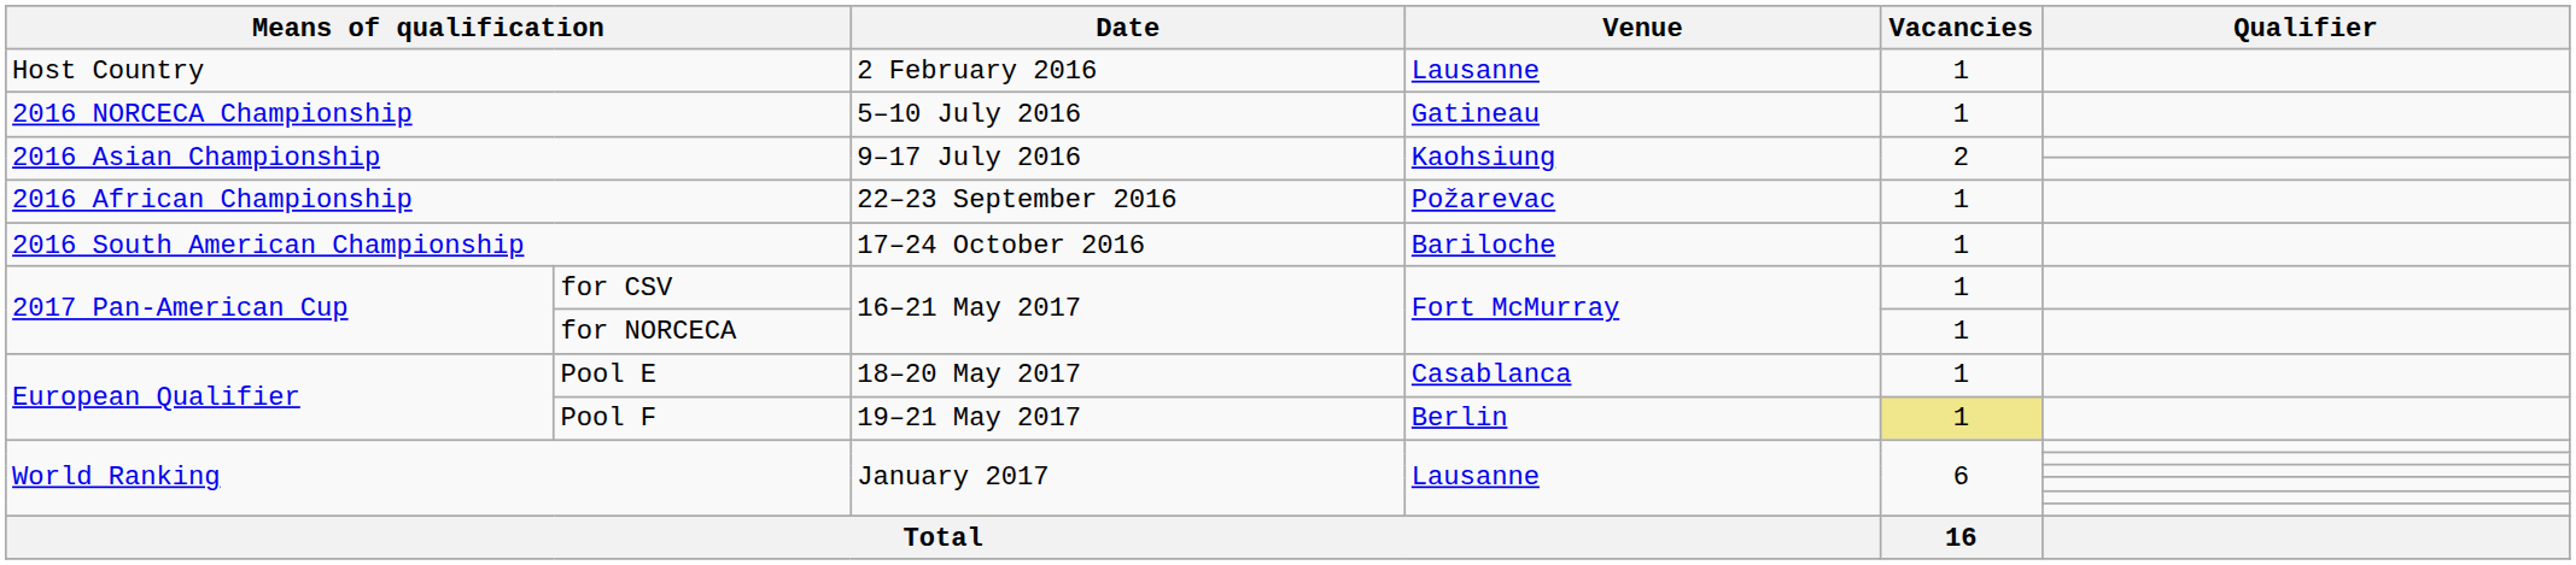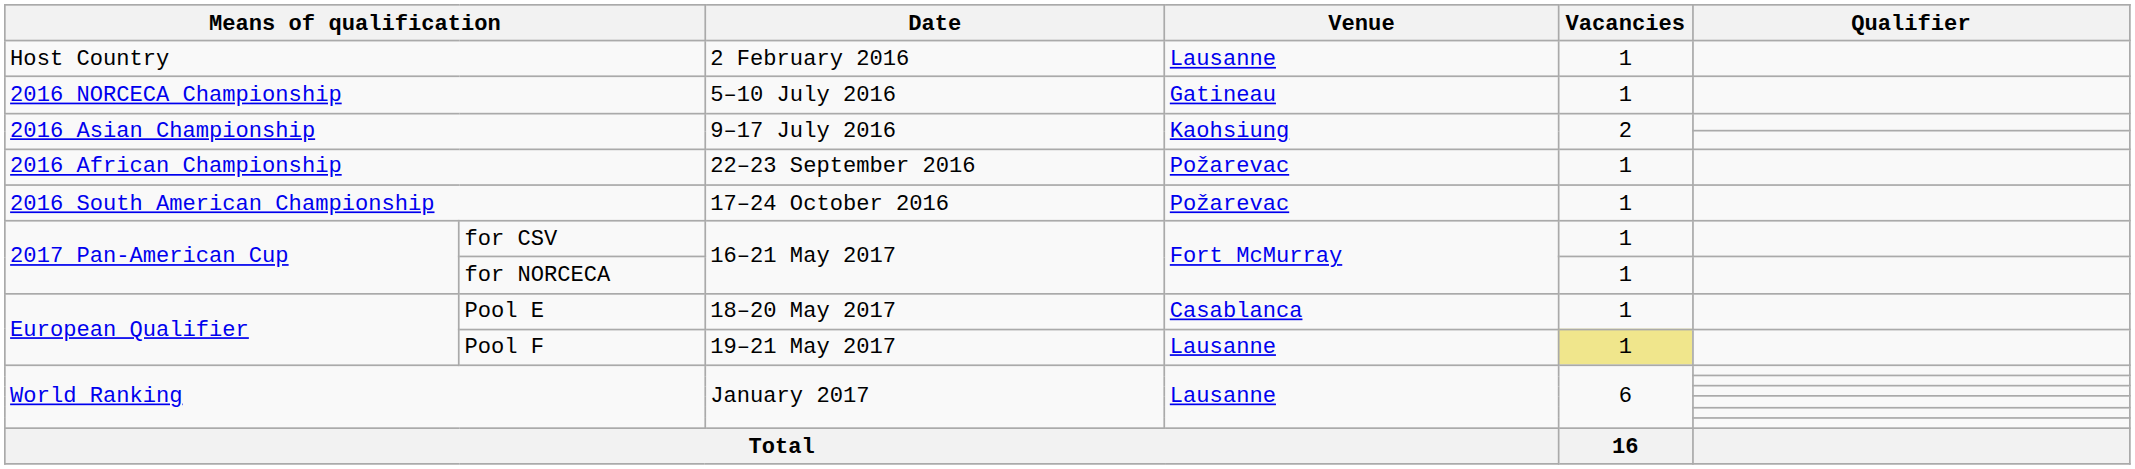2016 South American Championship | Venue: Bariloche -> Požarevac
Pool F | Venue: Berlin -> Lausanne
